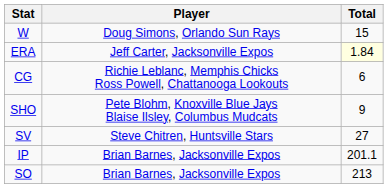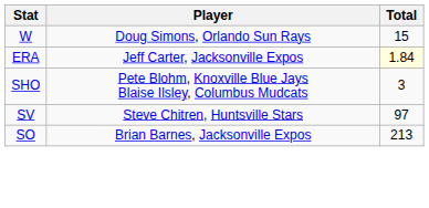- row: CG | Richie Leblanc, Memphis Chicks Ross Powell, Chattanooga Lookouts | 6
SHO | Total: 9 -> 3
SV | Total: 27 -> 97
- row: IP | Brian Barnes, Jacksonville Expos | 201.1
